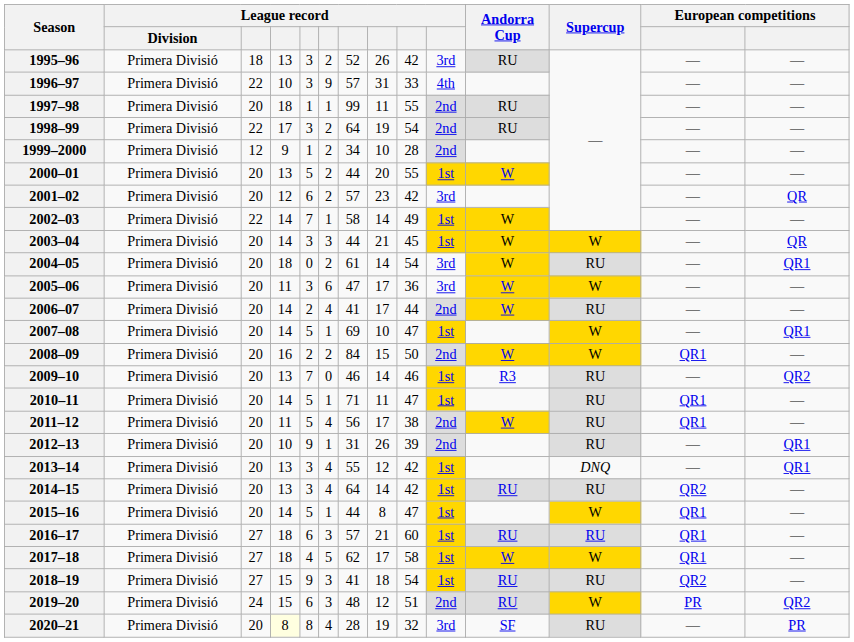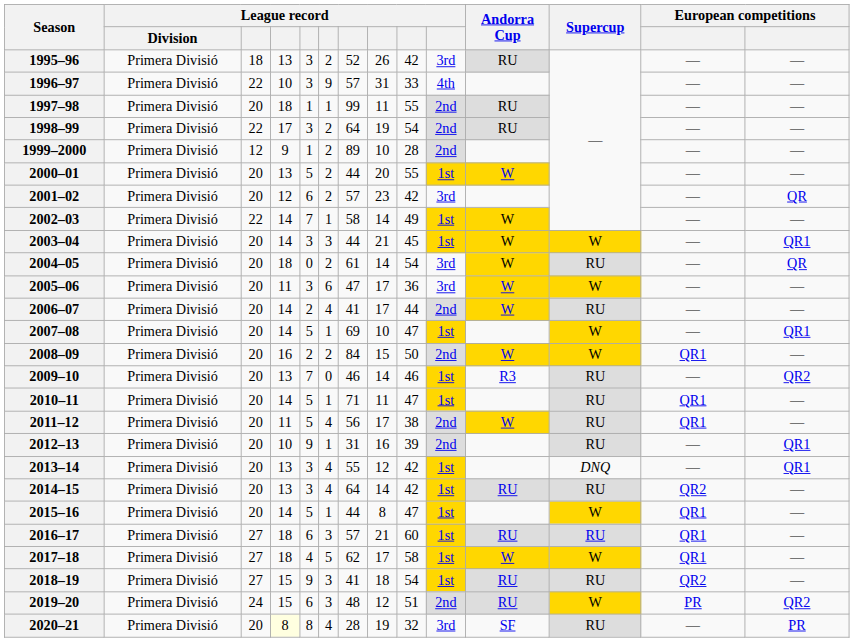1999–2000 | column 7: 34 -> 89
2003–04 | column 14: QR -> QR1
2004–05 | column 14: QR1 -> QR
2012–13 | column 8: 26 -> 16
